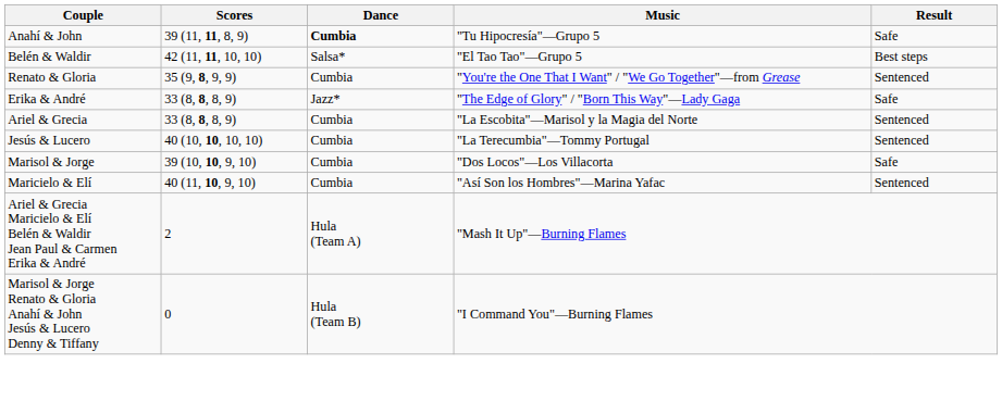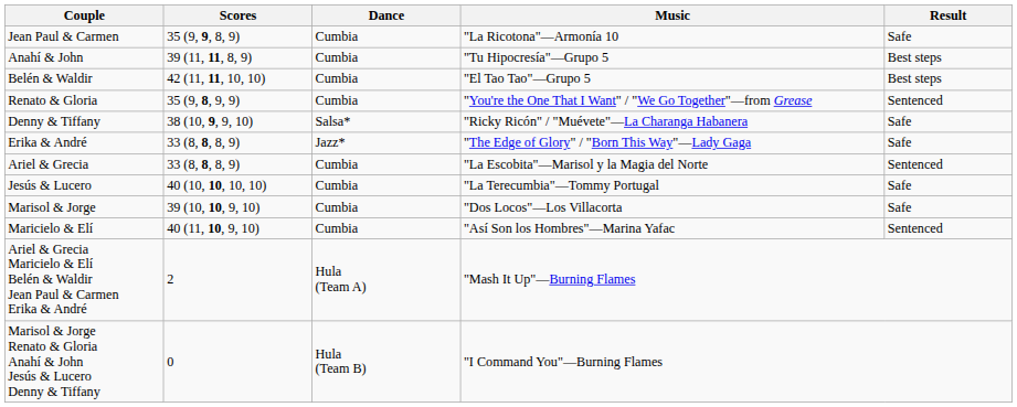+ row: Jean Paul & Carmen | 35 (9, 9, 8, 9) | Cumbia | "La Ricotona"—Armonía 10 | Safe
Anahí & John | Dance: bold -> normal
Anahí & John | Result: Safe -> Best steps
Belén & Waldir | Dance: Salsa* -> Cumbia
+ row: Denny & Tiffany | 38 (10, 9, 9, 10) | Salsa* | "Ricky Ricón" / "Muévete"—La Charanga Habanera | Safe
Jesús & Lucero | Result: Sentenced -> Safe
